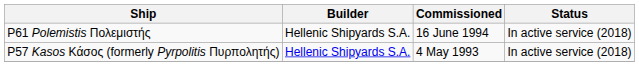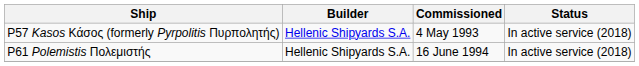rows swapped: P57 Kasos Κάσος (formerly Pyrpolitis Πυρπολητής) <-> P61 Polemistis Πολεμιστής
